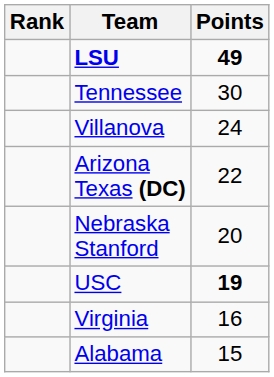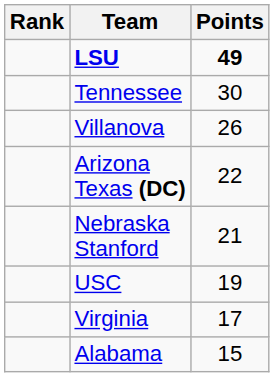Villanova | Points: 24 -> 26
Nebraska Stanford | Points: 20 -> 21
USC | Points: bold -> normal
Virginia | Points: 16 -> 17
